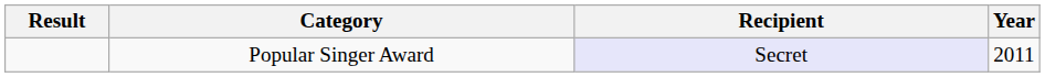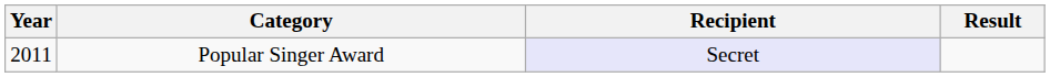columns swapped: Year <-> Result
